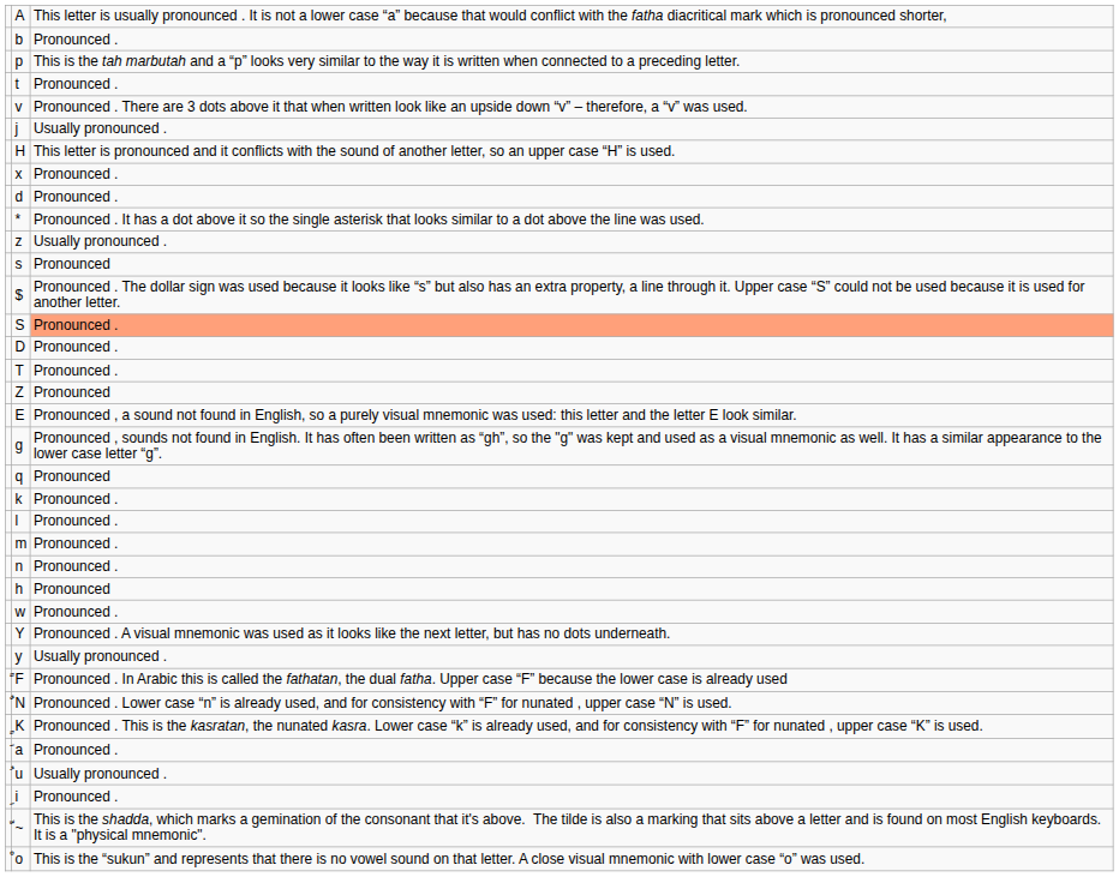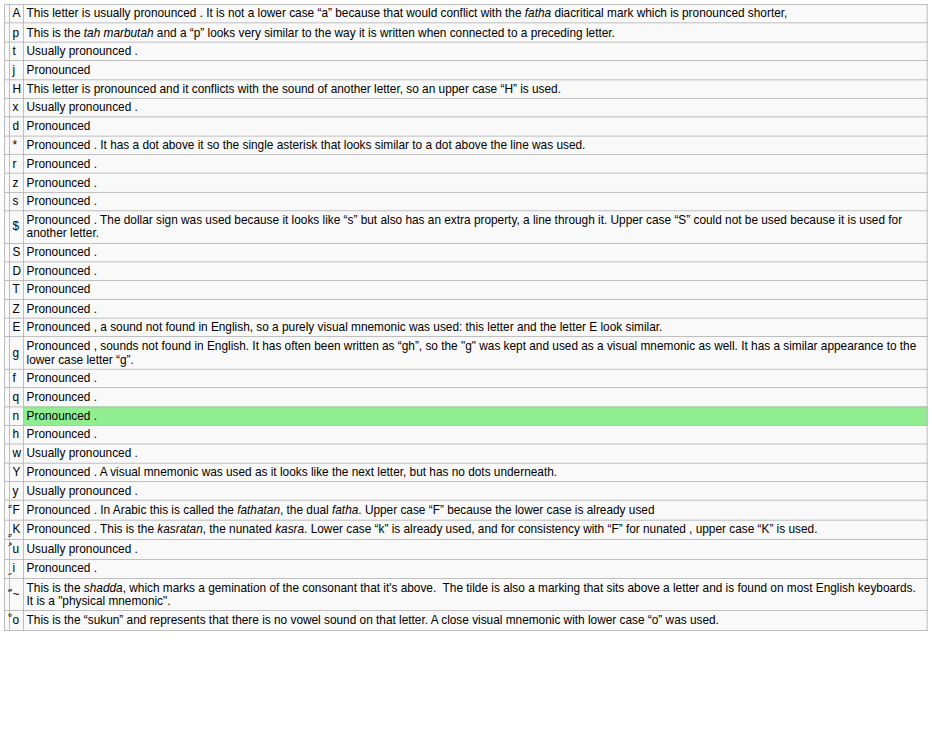- row: b | Pronounced .
t | column 3: Pronounced . -> Usually pronounced .
- row: v | Pronounced . There are 3 dots above it that when written look like an upside down “v” – therefore, a “v” was used.
j | column 3: Usually pronounced . -> Pronounced
x | column 3: Pronounced . -> Usually pronounced .
d | column 3: Pronounced . -> Pronounced
+ row: r | Pronounced .
z | column 3: Usually pronounced . -> Pronounced .
s | column 3: Pronounced -> Pronounced .
S | column 3: lightsalmon background -> no background
T | column 3: Pronounced . -> Pronounced
Z | column 3: Pronounced -> Pronounced .
+ row: f | Pronounced .
q | column 3: Pronounced -> Pronounced .
- row: k | Pronounced .
- row: l | Pronounced .
- row: m | Pronounced .
n | column 3: no background -> lightgreen background
h | column 3: Pronounced -> Pronounced .
w | column 3: Pronounced . -> Usually pronounced .
- row: ٌ | N | Pronounced . Lower case “n” is already used, and for consistency with “F” for nunated , upper case “N” is used.
- row: َ | a | Pronounced .
